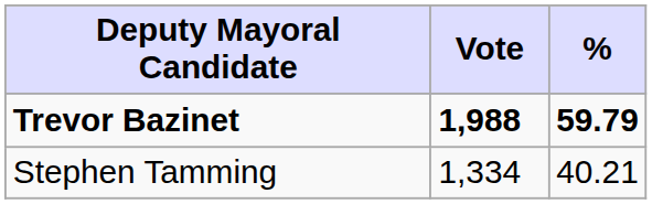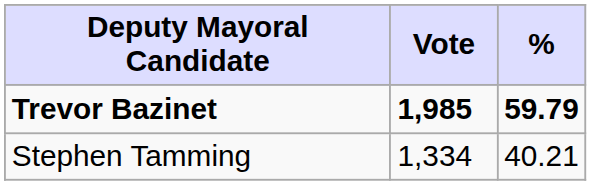Trevor Bazinet | Vote: 1,988 -> 1,985
